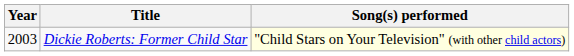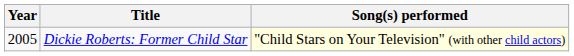Dickie Roberts: Former Child Star | Year: 2003 -> 2005
